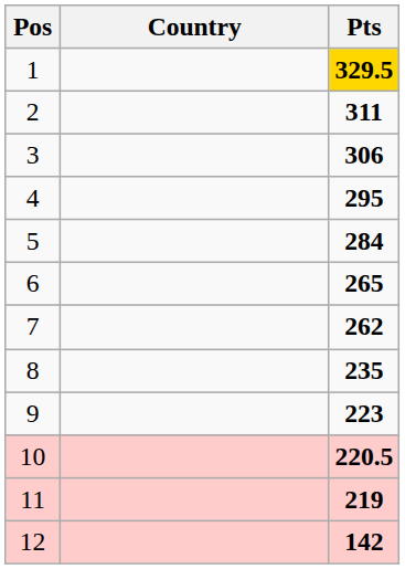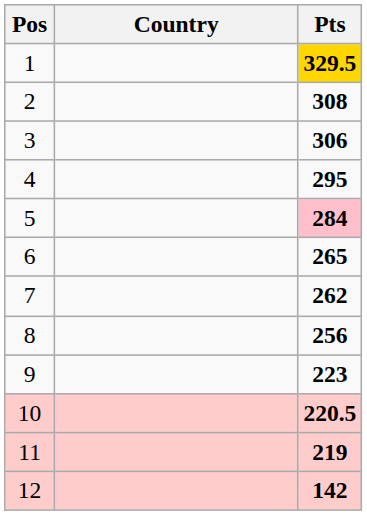2 | Pts: 311 -> 308
5 | Pts: no background -> pink background
8 | Pts: 235 -> 256
